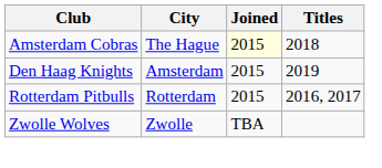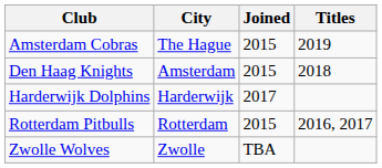Amsterdam Cobras | Joined: lightyellow background -> no background
Amsterdam Cobras | Titles: 2018 -> 2019
Den Haag Knights | Titles: 2019 -> 2018
+ row: Harderwijk Dolphins | Harderwijk | 2017
